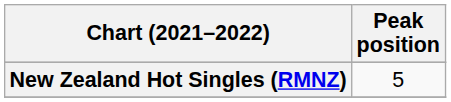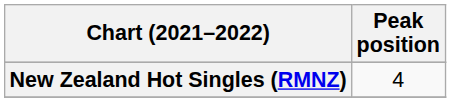New Zealand Hot Singles (RMNZ) | Peak position: 5 -> 4
